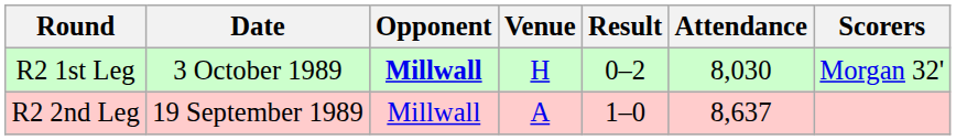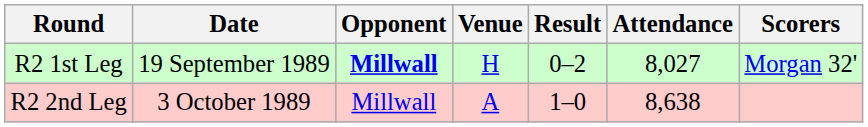R2 1st Leg | Date: 3 October 1989 -> 19 September 1989
R2 1st Leg | Attendance: 8,030 -> 8,027
R2 2nd Leg | Date: 19 September 1989 -> 3 October 1989
R2 2nd Leg | Attendance: 8,637 -> 8,638
